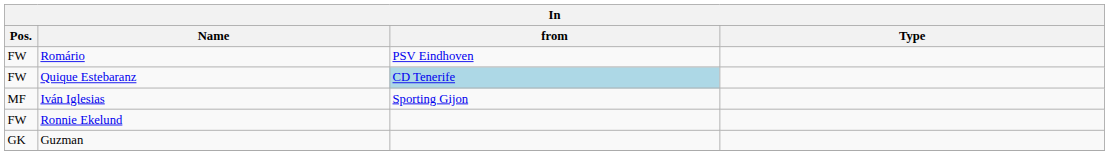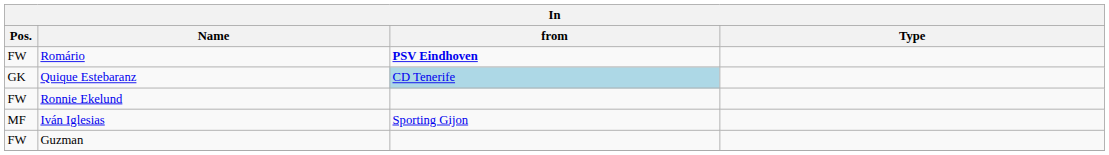Romário | from: normal -> bold
Quique Estebaranz | Pos.: FW -> GK
rows swapped: Iván Iglesias <-> Ronnie Ekelund
Guzman | Pos.: GK -> FW
